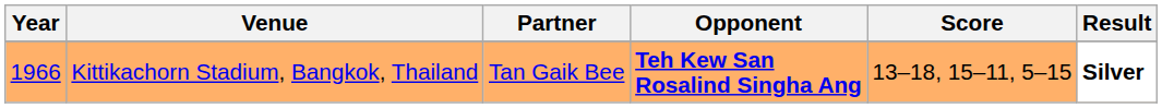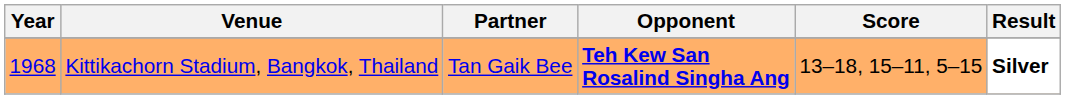Kittikachorn Stadium, Bangkok, Thailand | Year: 1966 -> 1968
